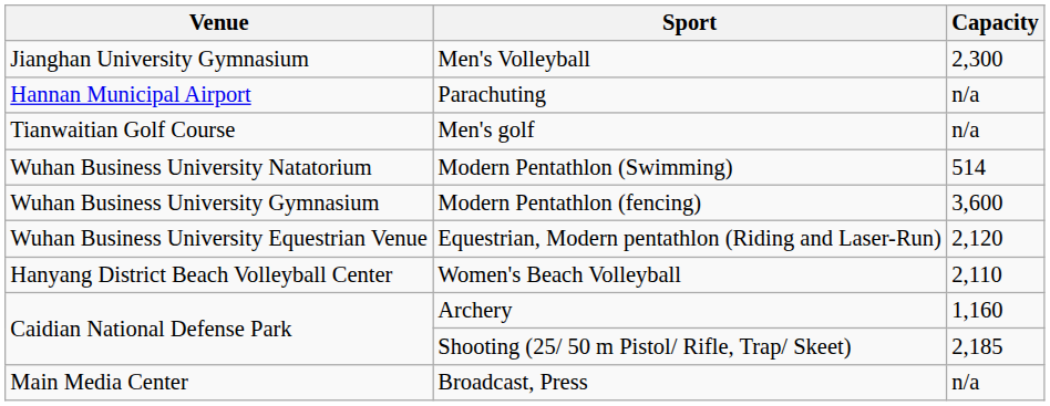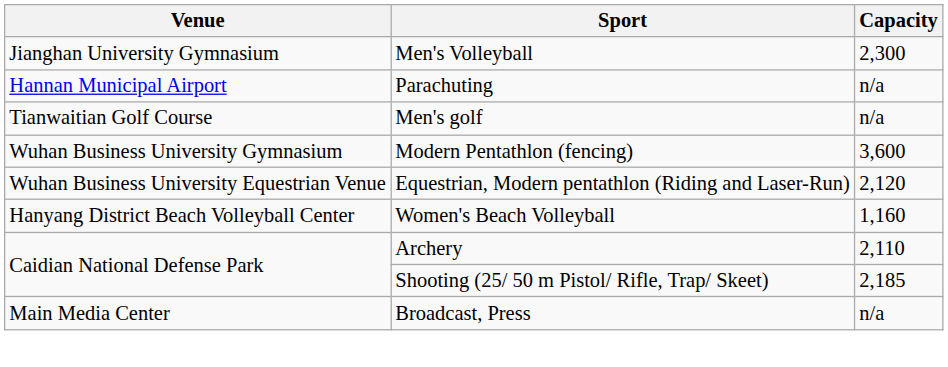- row: Wuhan Business University Natatorium | Modern Pentathlon (Swimming) | 514
Women's Beach Volleyball | Capacity: 2,110 -> 1,160
Archery | Capacity: 1,160 -> 2,110
